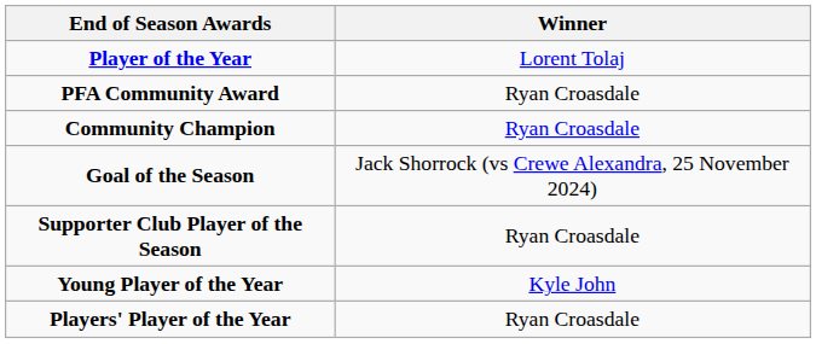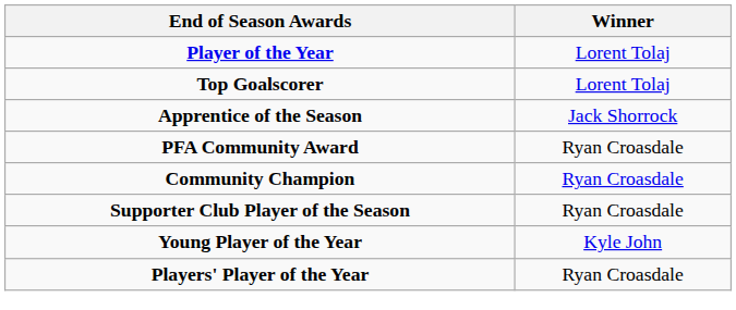+ row: Top Goalscorer | Lorent Tolaj
+ row: Apprentice of the Season | Jack Shorrock
- row: Goal of the Season | Jack Shorrock (vs Crewe Alexandra, 25 November 2024)
